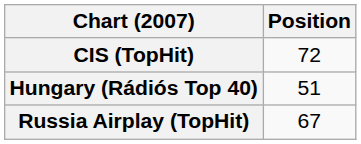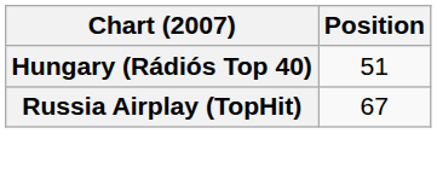- row: CIS (TopHit) | 72
